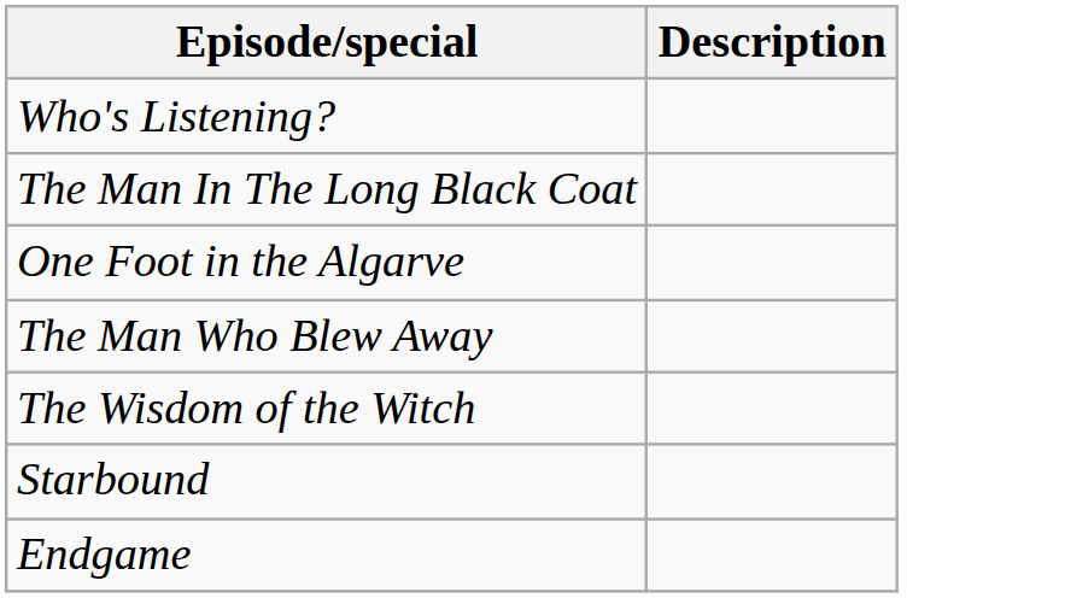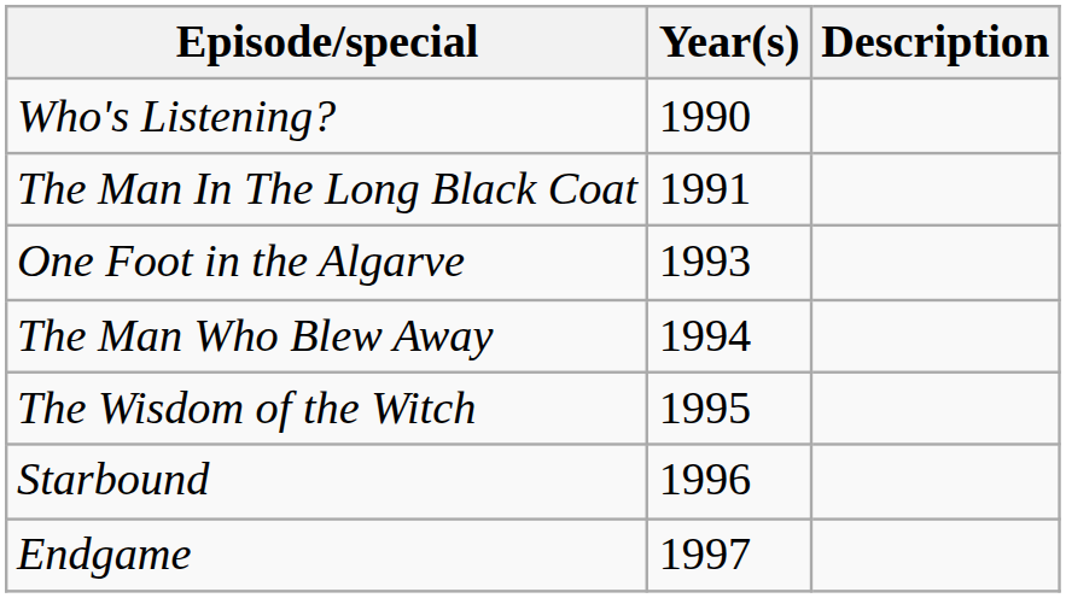+ column: Year(s) | 1990 | 1991 | 1993 | 1994 | 1995 | 1996 | 1997
